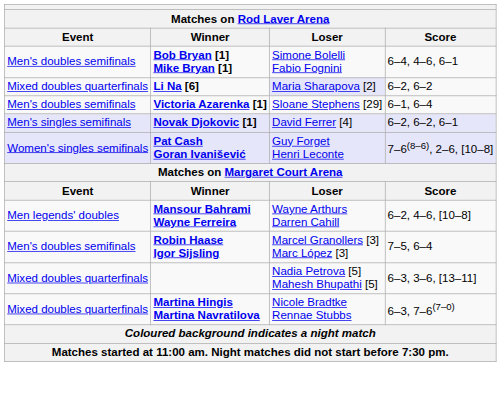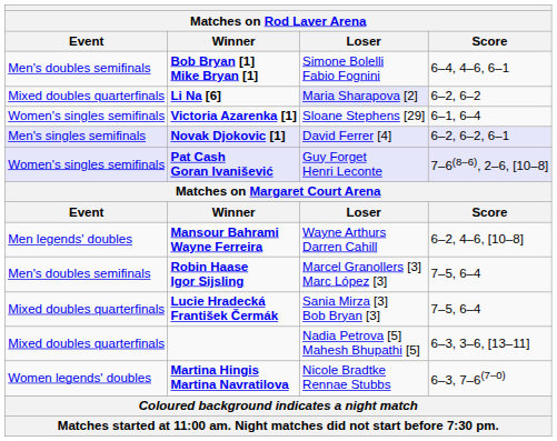Victoria Azarenka [1] | Event: Men's doubles semifinals -> Women's singles semifinals
+ row: Mixed doubles quarterfinals | Lucie Hradecká František Čermák | Sania Mirza [3] Bob Bryan [3] | 7–5, 6–4
Martina Hingis Martina Navratilova | Event: Mixed doubles quarterfinals -> Women legends' doubles
